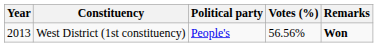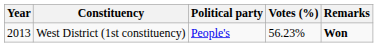West District (1st constituency) | Votes (%): 56.56% -> 56.23%
